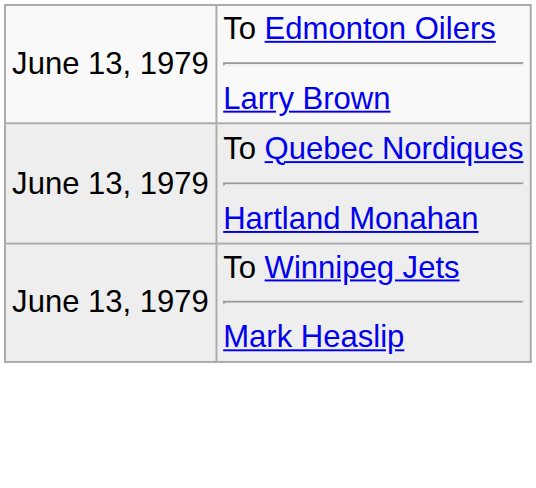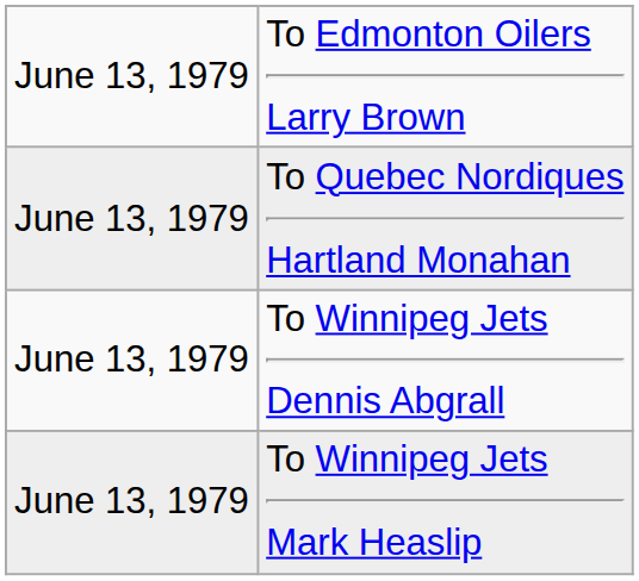+ row: June 13, 1979 | To Winnipeg Jets Dennis Abgrall
